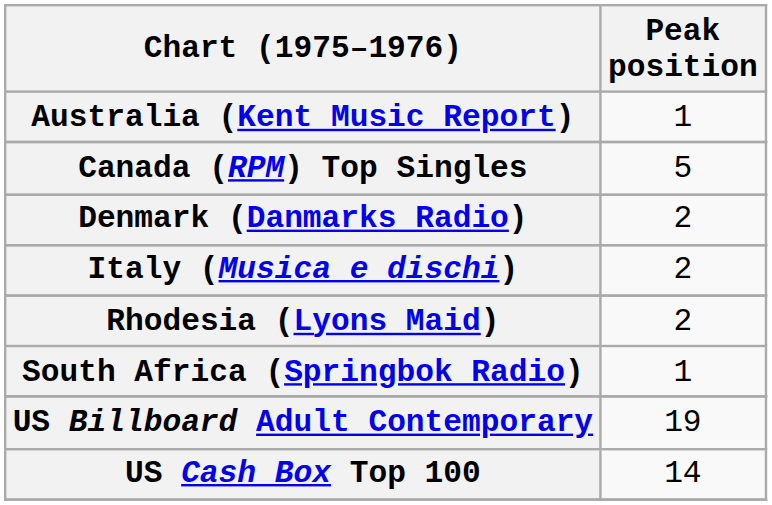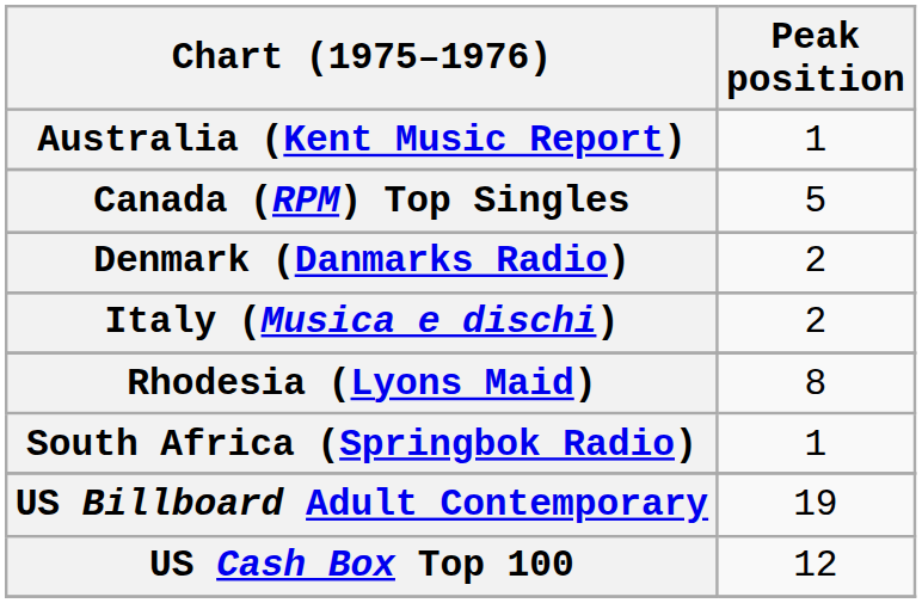Rhodesia (Lyons Maid) | Peak position: 2 -> 8
US Cash Box Top 100 | Peak position: 14 -> 12
